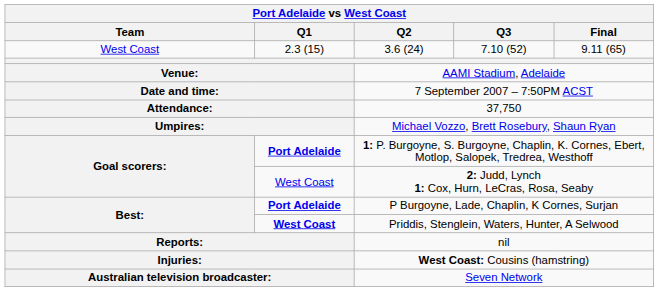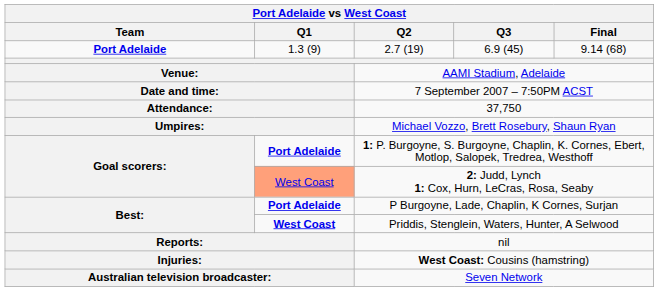+ row: Port Adelaide | 1.3 (9) | 2.7 (19) | 6.9 (45) | 9.14 (68)
- row: West Coast | 2.3 (15) | 3.6 (24) | 7.10 (52) | 9.11 (65)
2: Judd, Lynch 1: Cox, Hurn, LeCras, Rosa, Seaby | Q1: no background -> lightsalmon background
